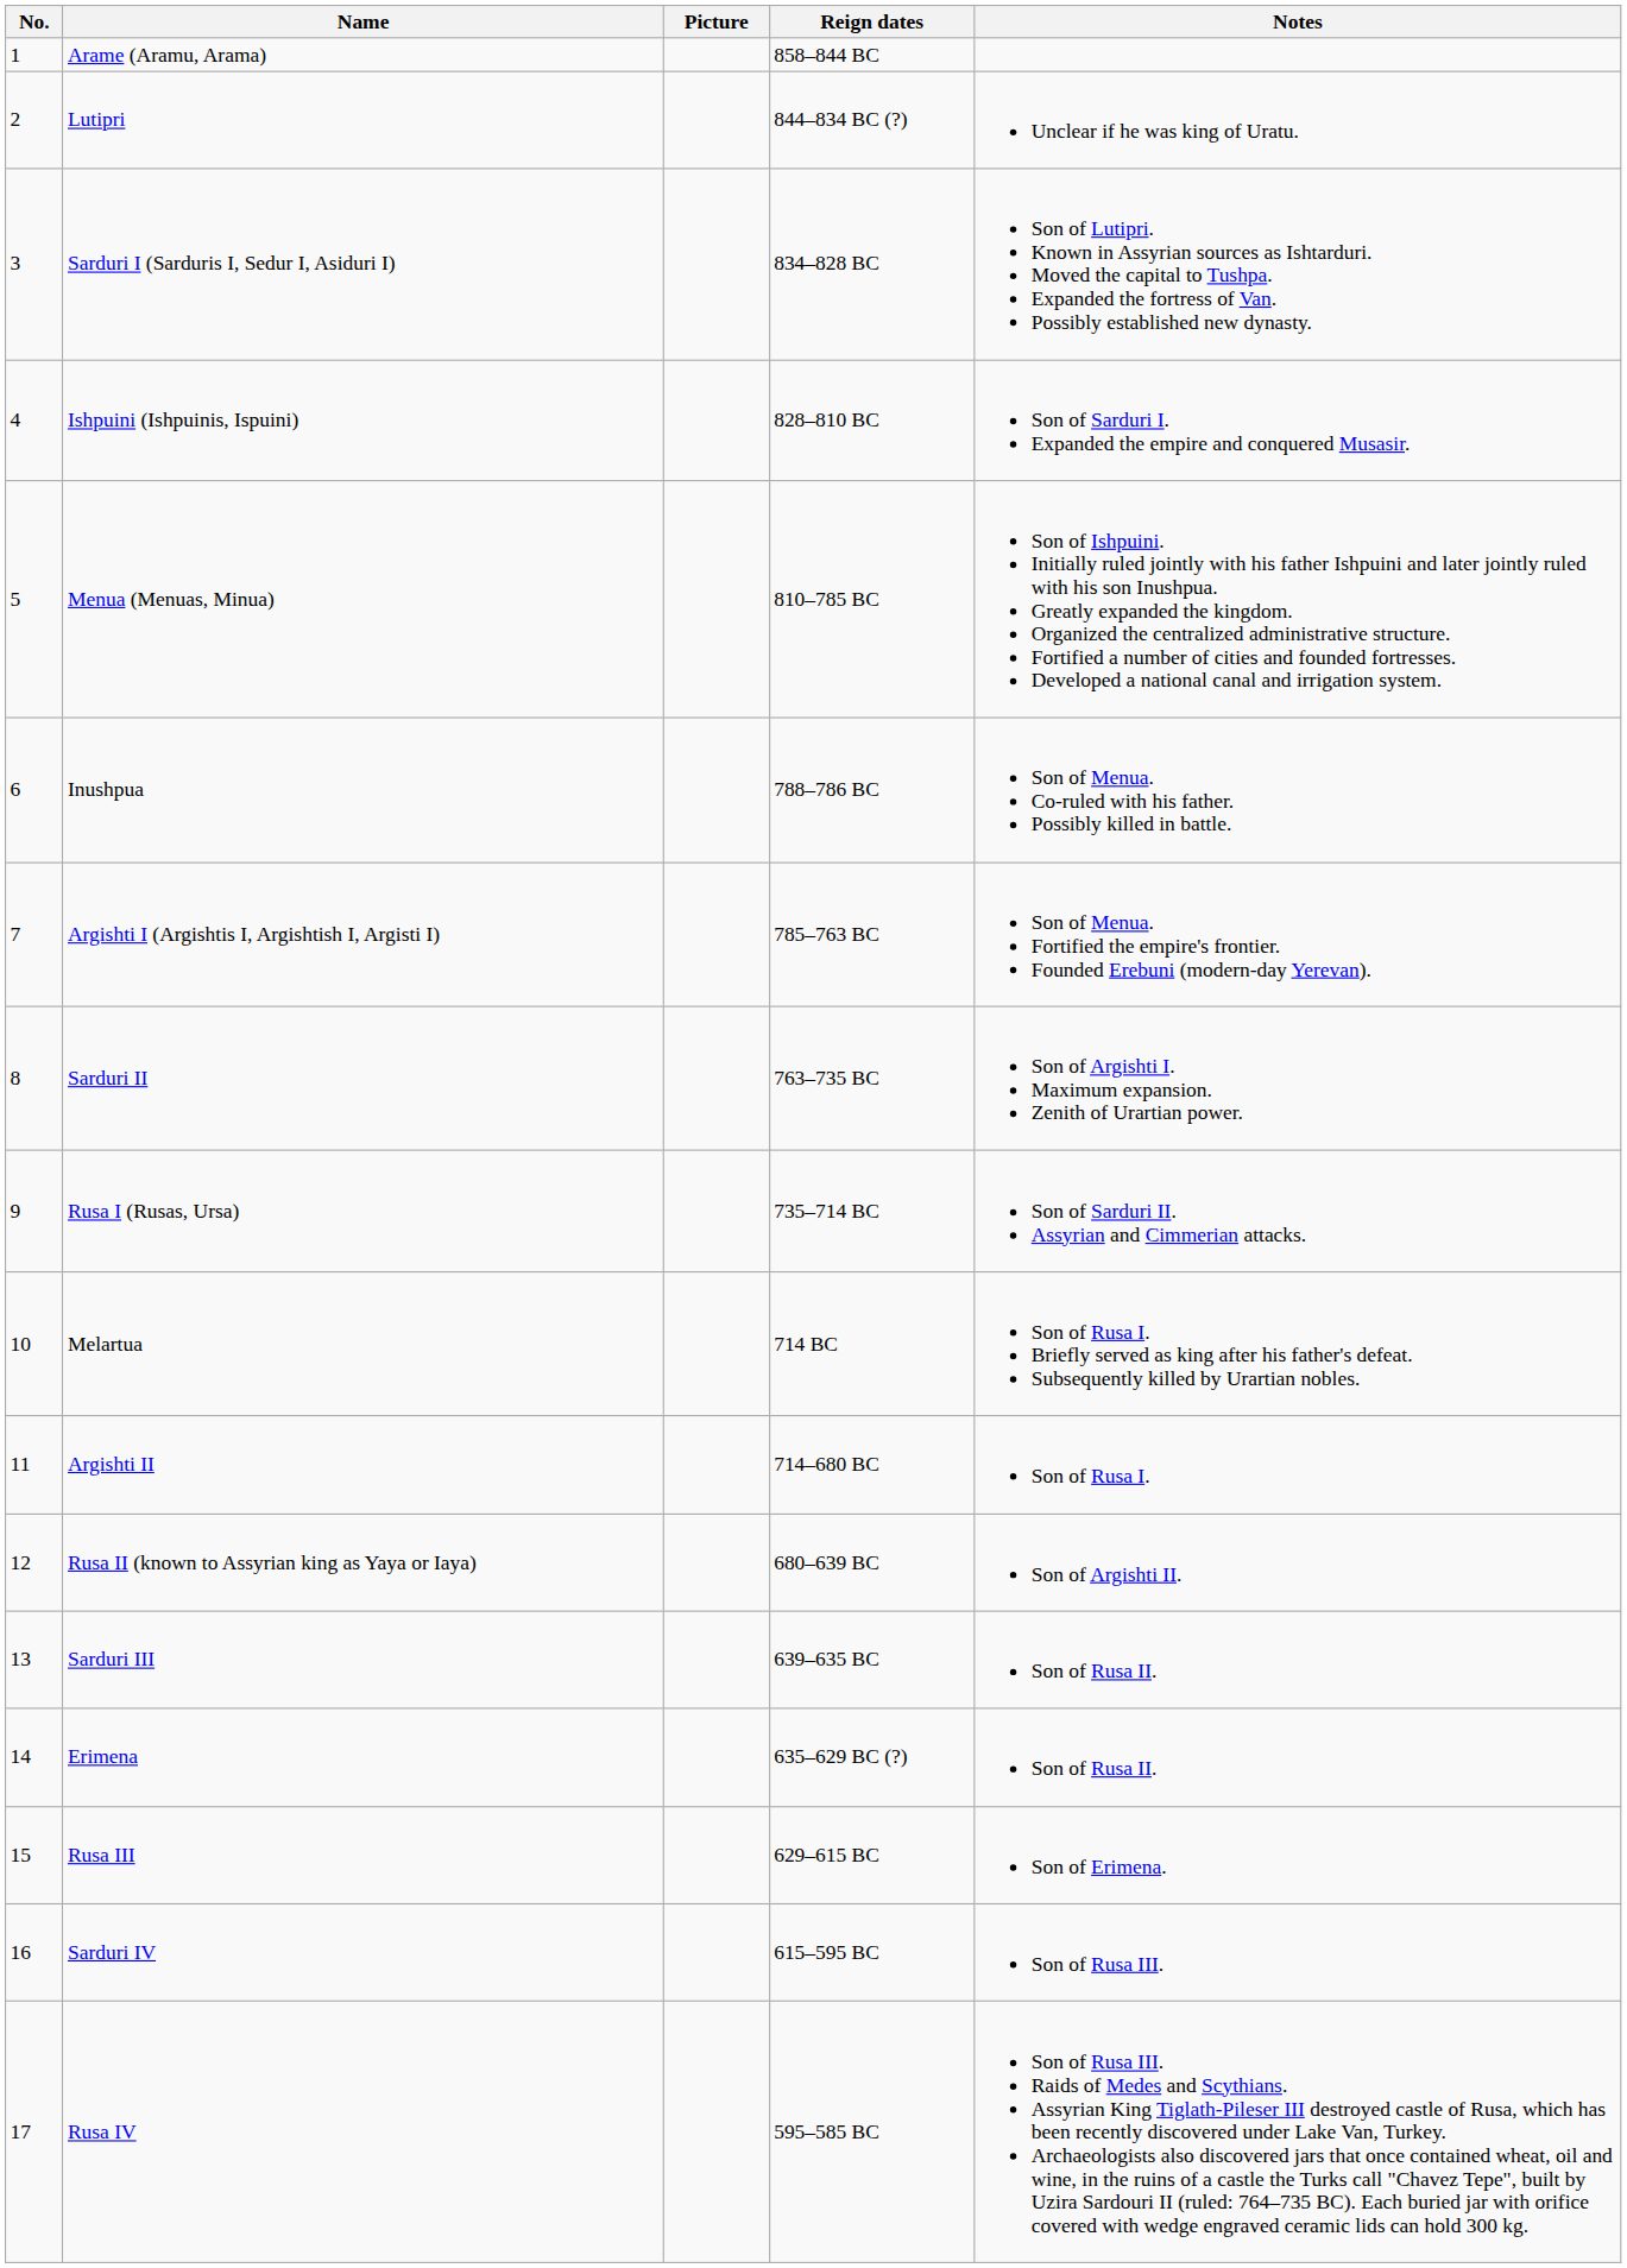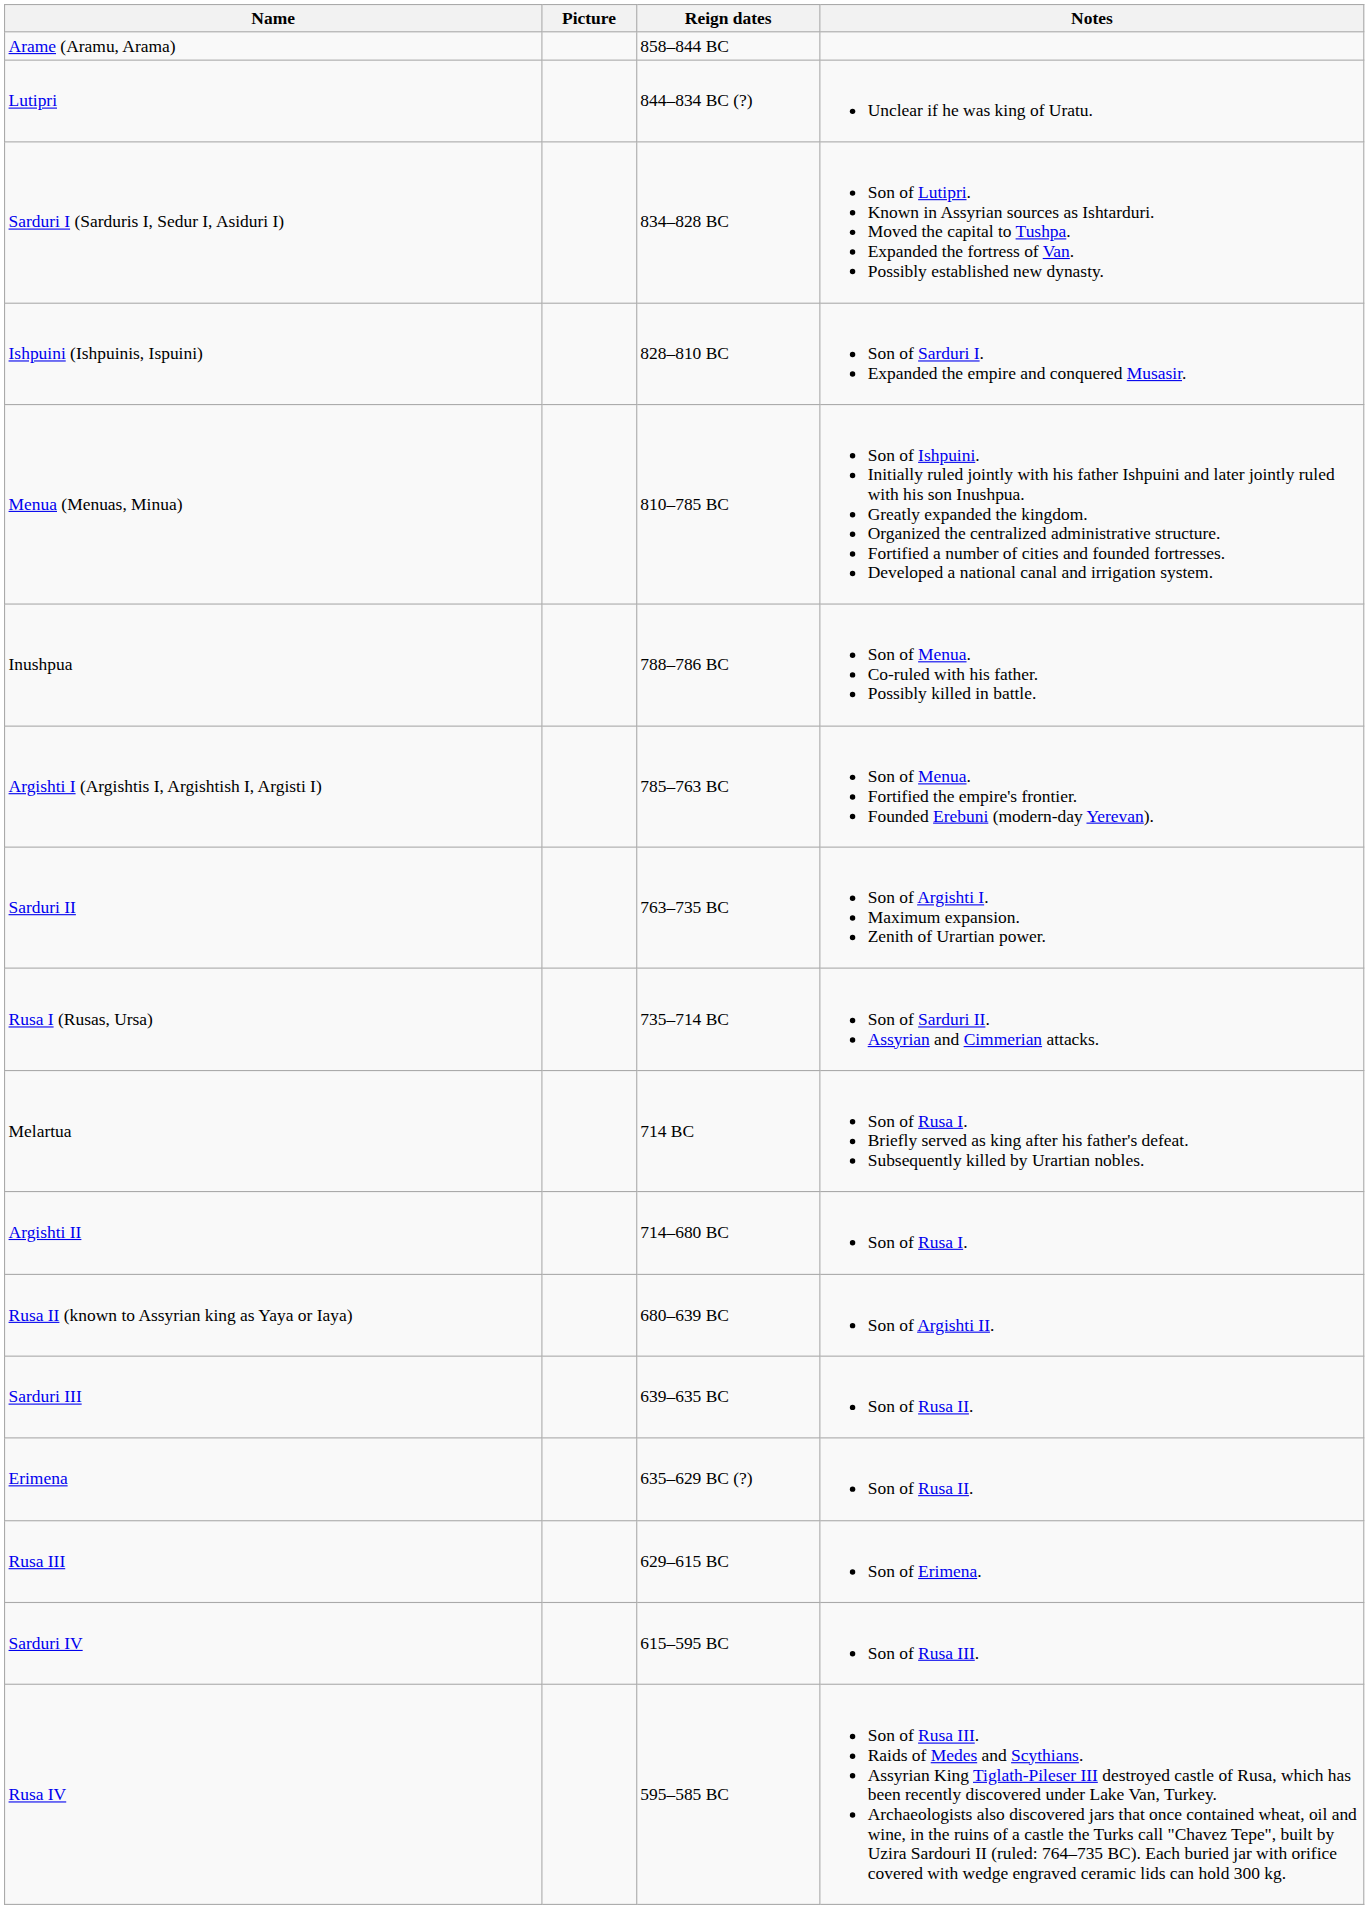- column: No. | 1 | 2 | 3 | 4 | 5 | 6 | 7 | 8 | 9 | 10 | 11 | 12 | 13 | 14 | 15 | 16 | 17
